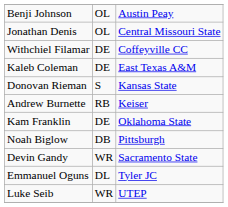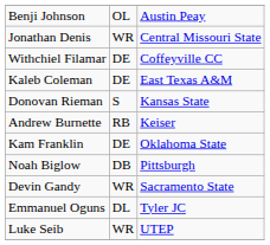Jonathan Denis | column 2: OL -> WR
